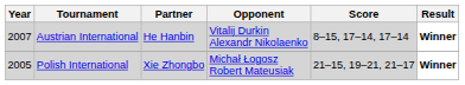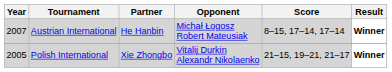Austrian International | Opponent: Vitalij Durkin Alexandr Nikolaenko -> Michał Łogosz Robert Mateusiak
Polish International | Opponent: Michał Łogosz Robert Mateusiak -> Vitalij Durkin Alexandr Nikolaenko
